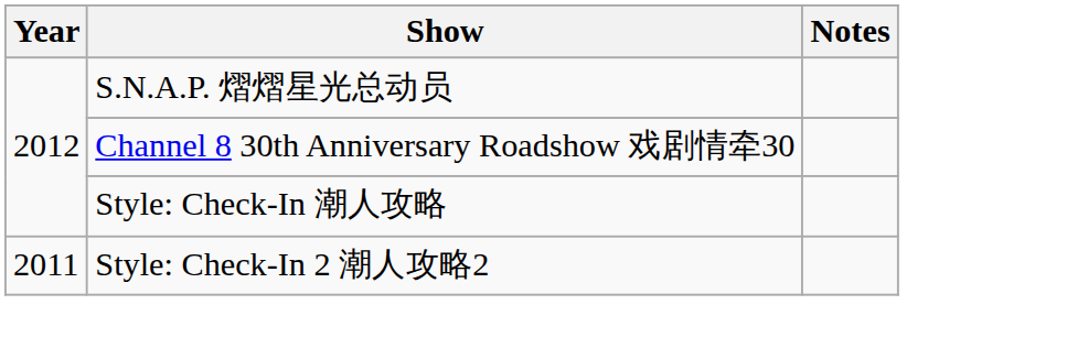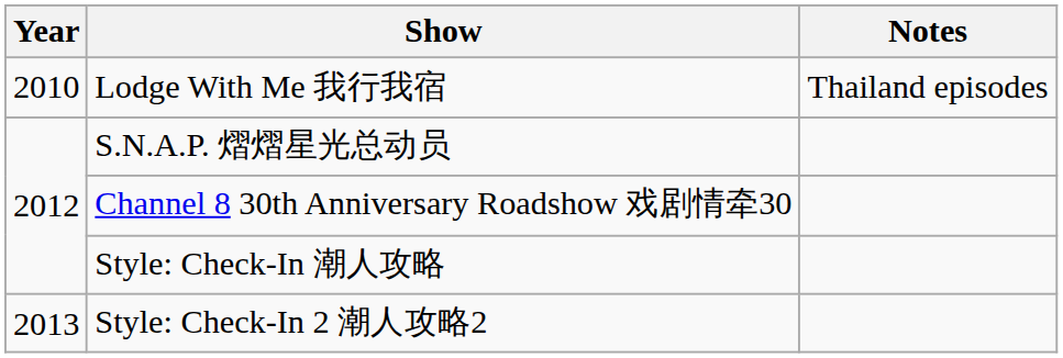+ row: 2010 | Lodge With Me 我行我宿 | Thailand episodes
Style: Check-In 2 潮人攻略2 | Year: 2011 -> 2013
